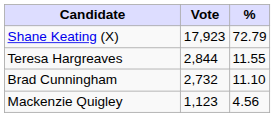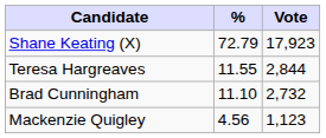columns swapped: Vote <-> %
